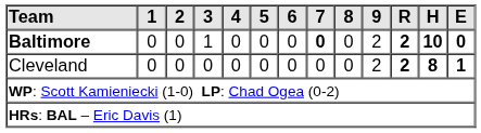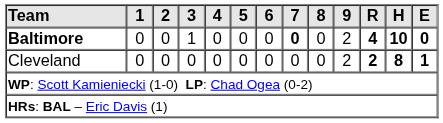Baltimore | R: 2 -> 4
